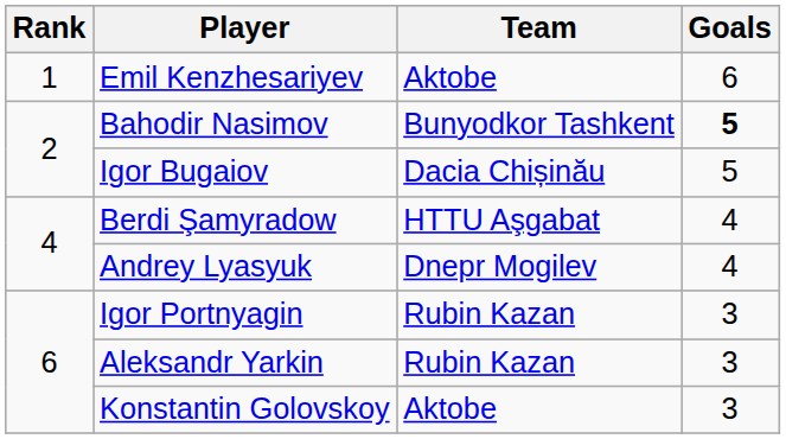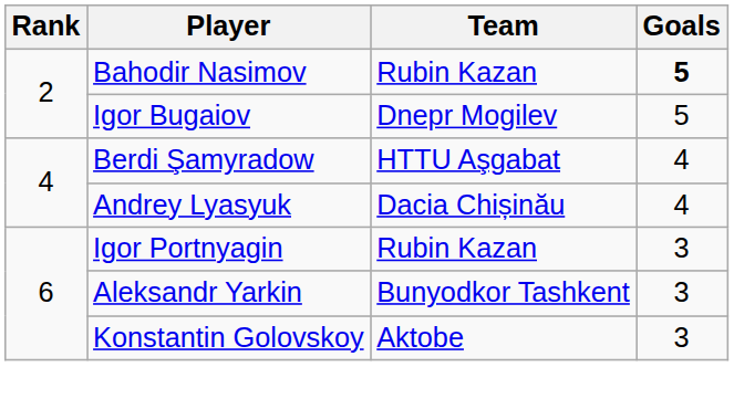- row: 1 | Emil Kenzhesariyev | Aktobe | 6
Bahodir Nasimov | Team: Bunyodkor Tashkent -> Rubin Kazan
Igor Bugaiov | Team: Dacia Chișinău -> Dnepr Mogilev
Andrey Lyasyuk | Team: Dnepr Mogilev -> Dacia Chișinău
Aleksandr Yarkin | Team: Rubin Kazan -> Bunyodkor Tashkent
